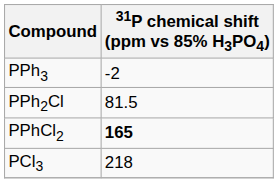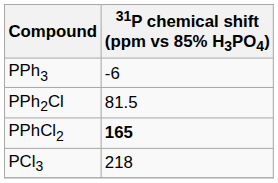PPh3 | 31P chemical shift (ppm vs 85% H3PO4): -2 -> -6
